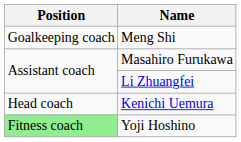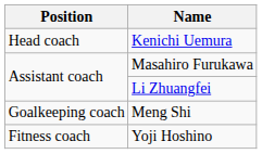rows swapped: Kenichi Uemura <-> Meng Shi
Yoji Hoshino | Position: lightgreen background -> no background
